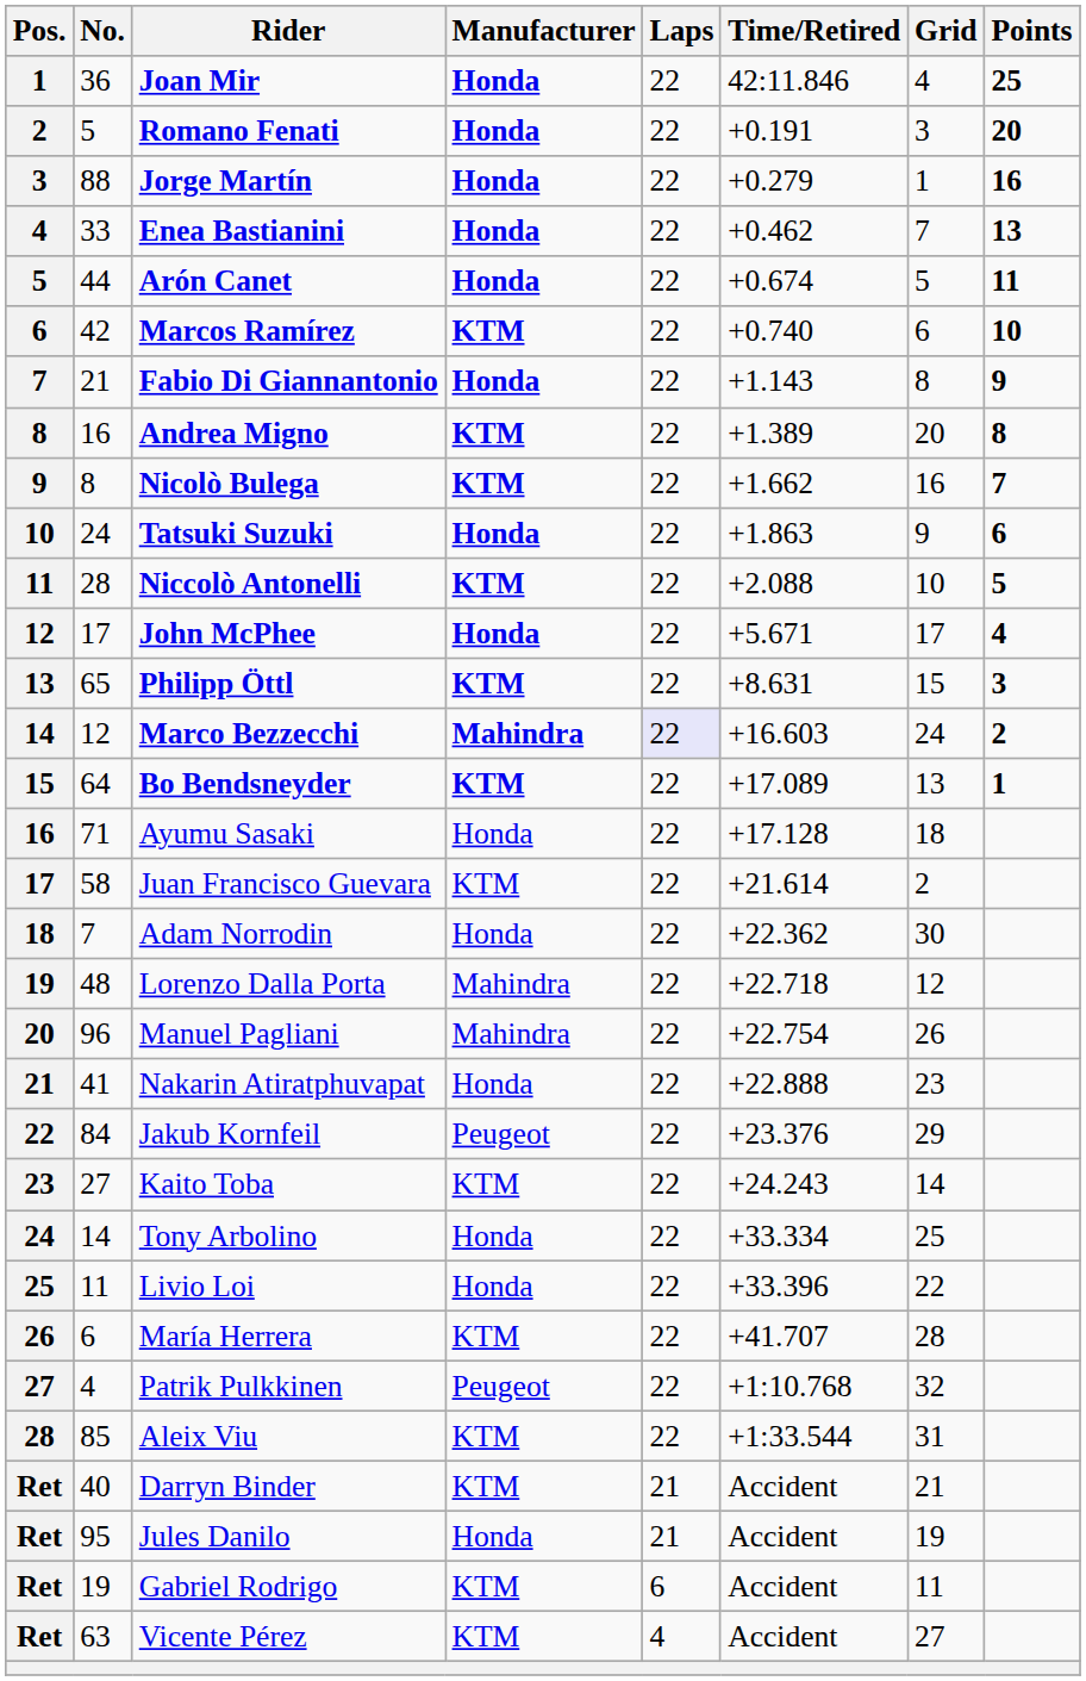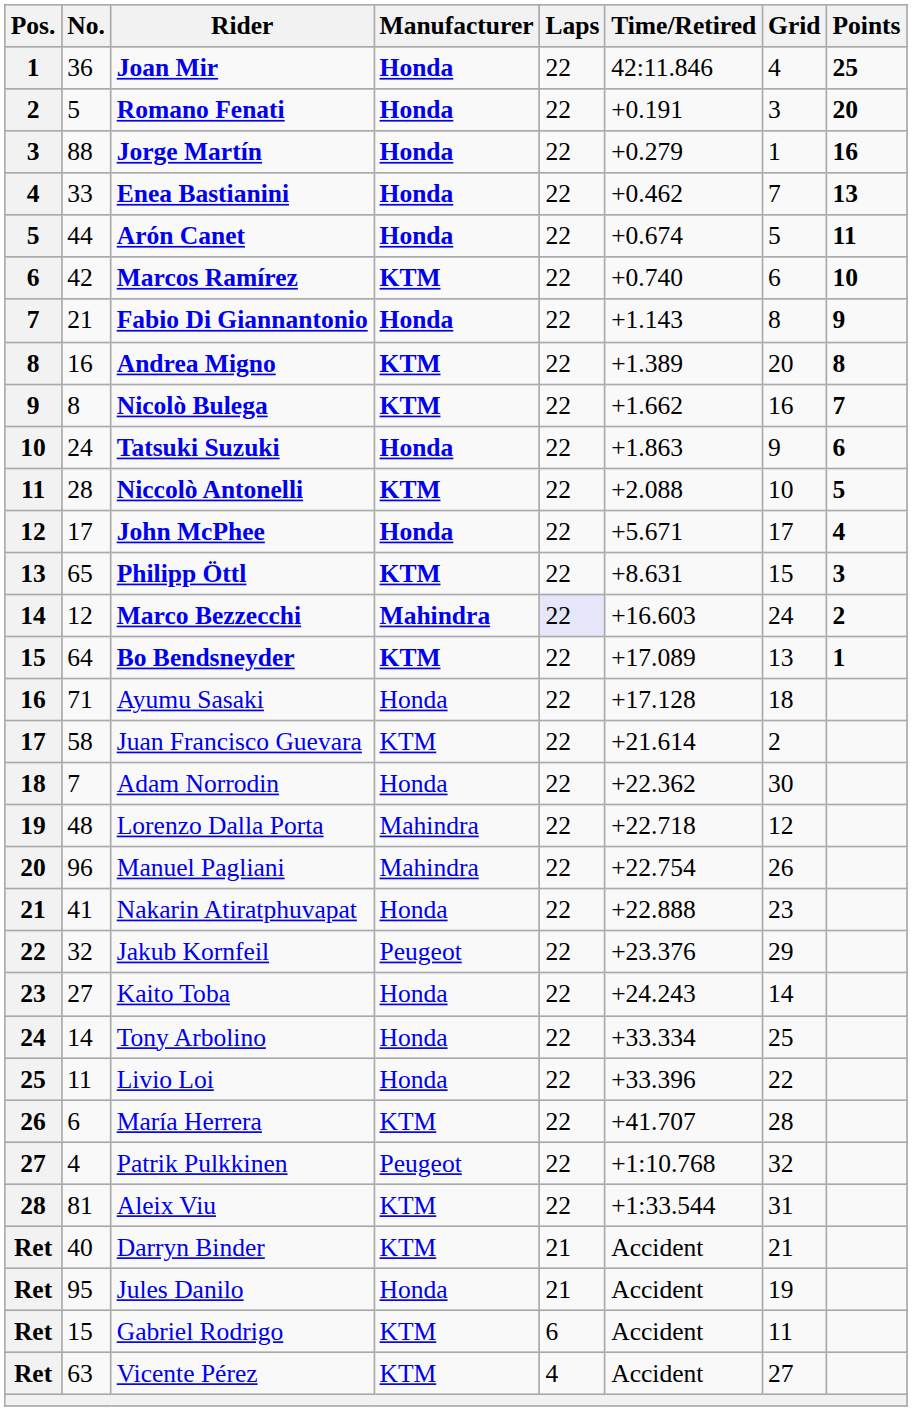Jakub Kornfeil | No.: 84 -> 32
Kaito Toba | Manufacturer: KTM -> Honda
Aleix Viu | No.: 85 -> 81
Gabriel Rodrigo | No.: 19 -> 15
